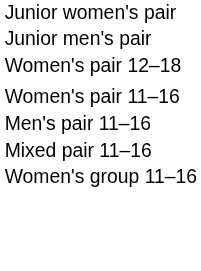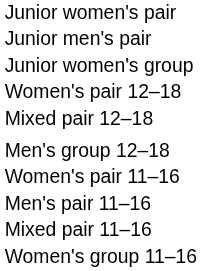+ row: Junior women's group
+ row: Mixed pair 12–18
+ row: Men's group 12–18
